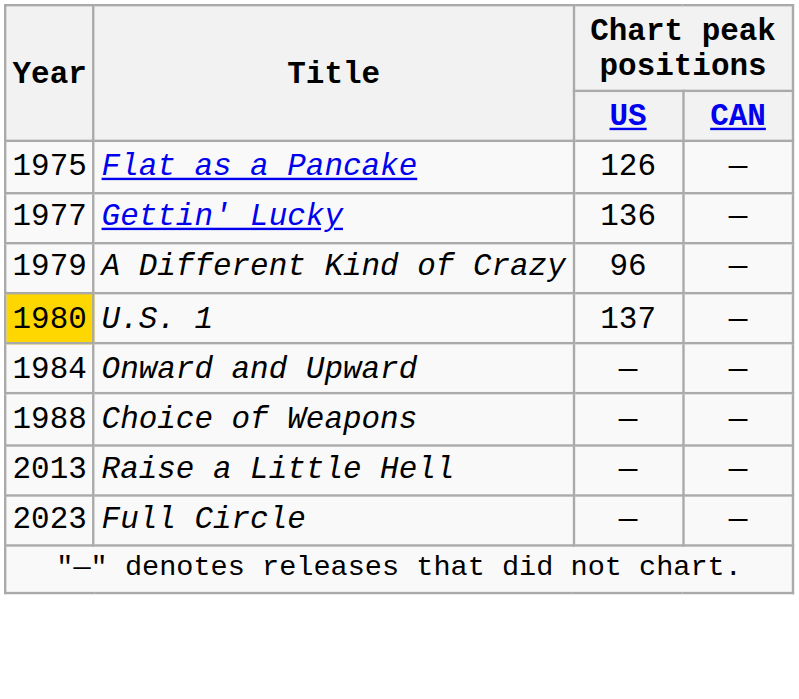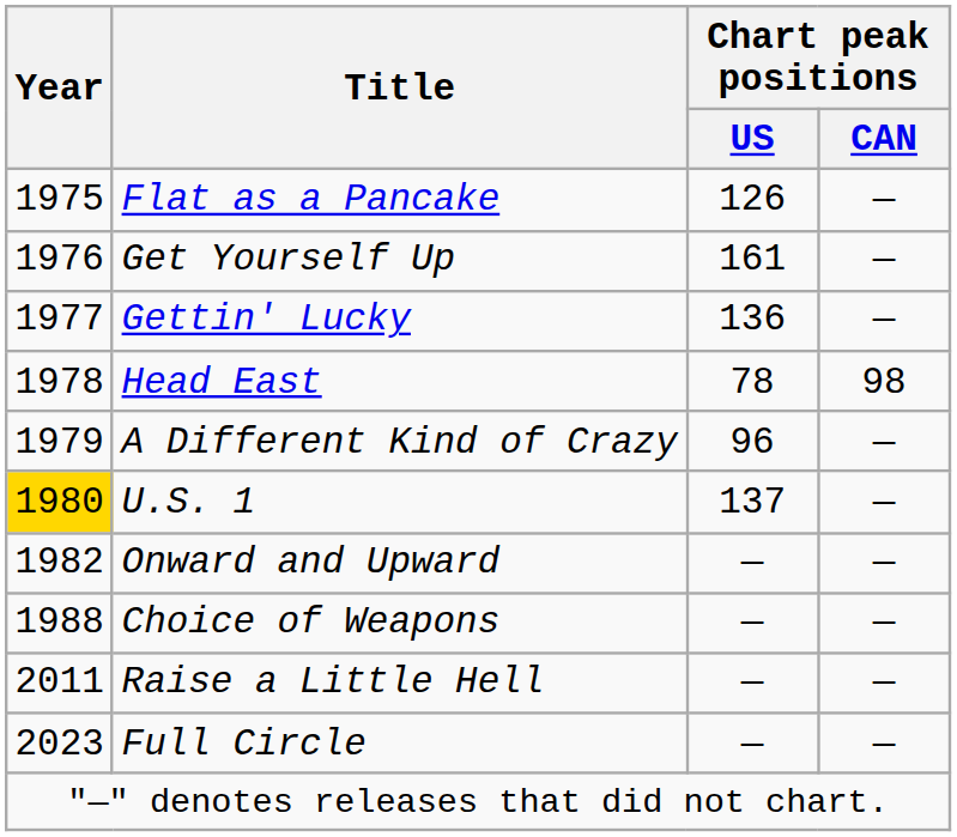+ row: 1976 | Get Yourself Up | 161 | —
+ row: 1978 | Head East | 78 | 98
Onward and Upward | Year: 1984 -> 1982
Raise a Little Hell | Year: 2013 -> 2011
